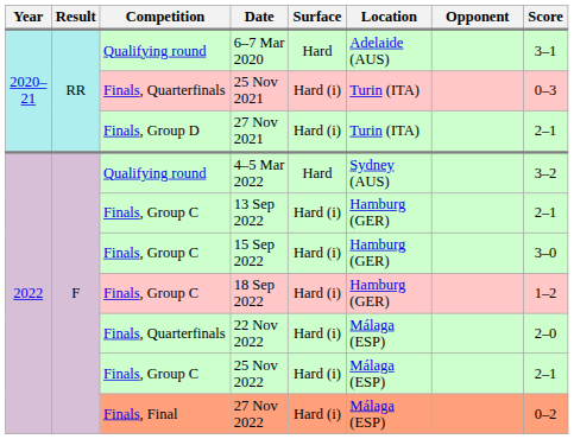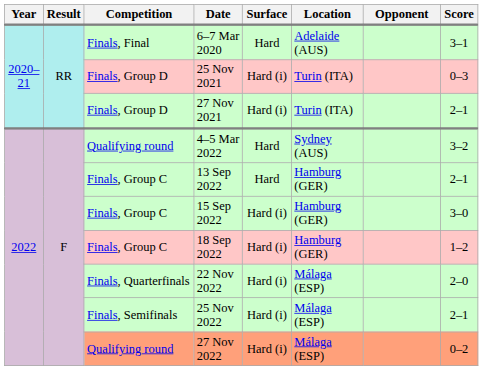6–7 Mar 2020 | Competition: Qualifying round -> Finals, Final
25 Nov 2021 | Competition: Finals, Quarterfinals -> Finals, Group D
13 Sep 2022 | Surface: Hard (i) -> Hard
25 Nov 2022 | Competition: Finals, Group C -> Finals, Semifinals
27 Nov 2022 | Competition: Finals, Final -> Qualifying round
